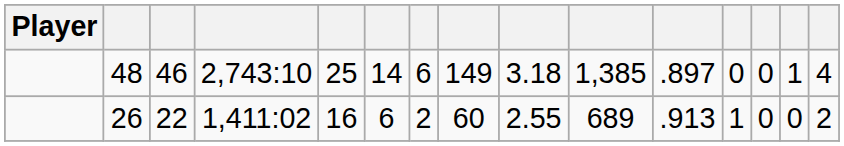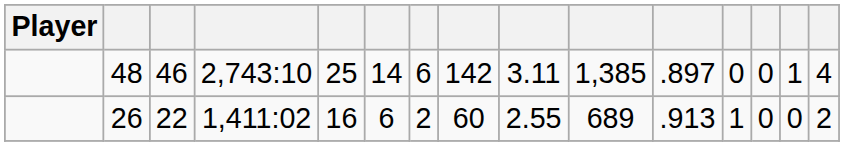48 | column 8: 149 -> 142
48 | column 9: 3.18 -> 3.11
